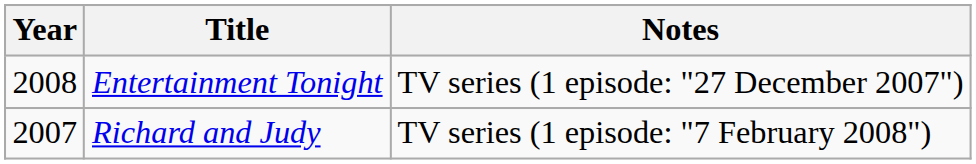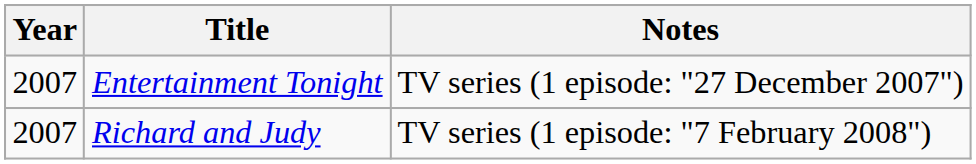Entertainment Tonight | Year: 2008 -> 2007
